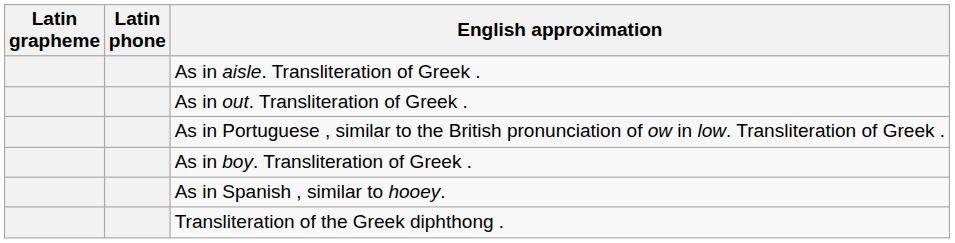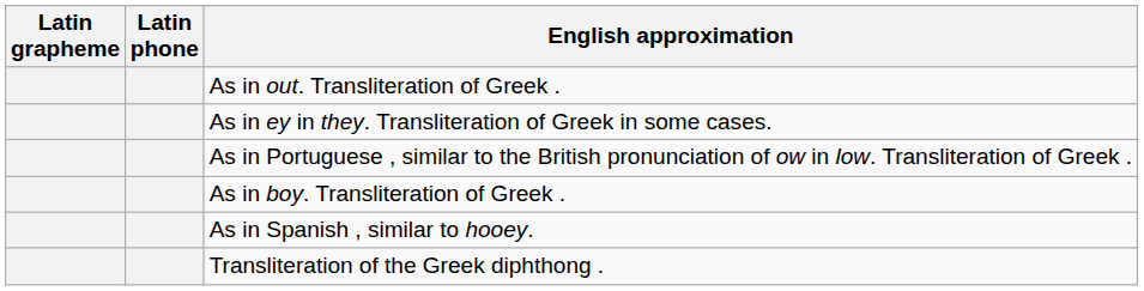- row: As in aisle. Transliteration of Greek .
+ row: As in ey in they. Transliteration of Greek in some cases.
